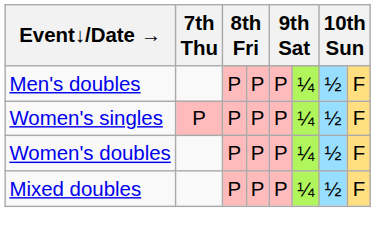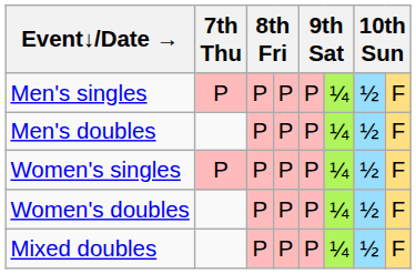+ row: Men's singles | P | P | P | P | ¼ | ½ | F
